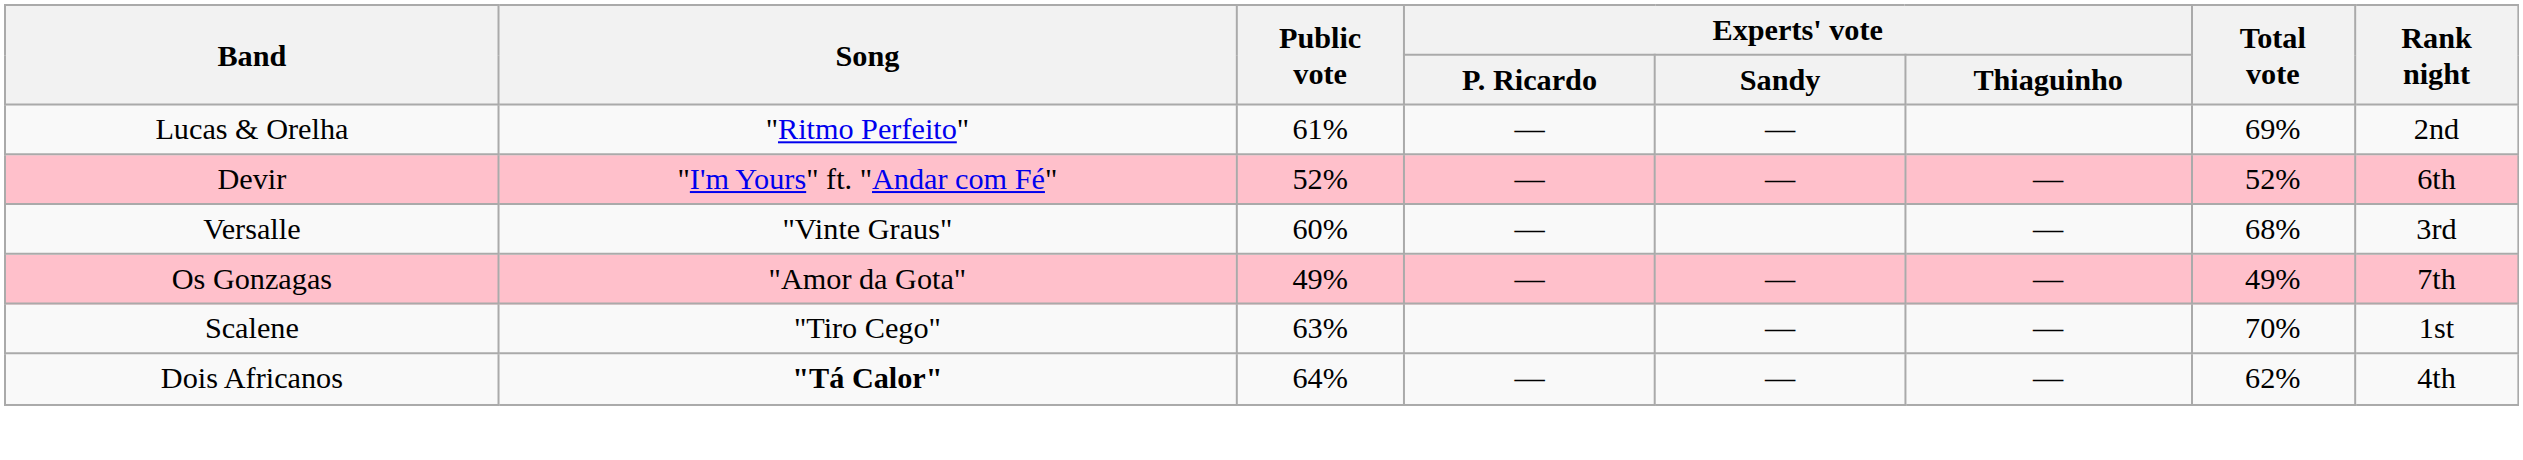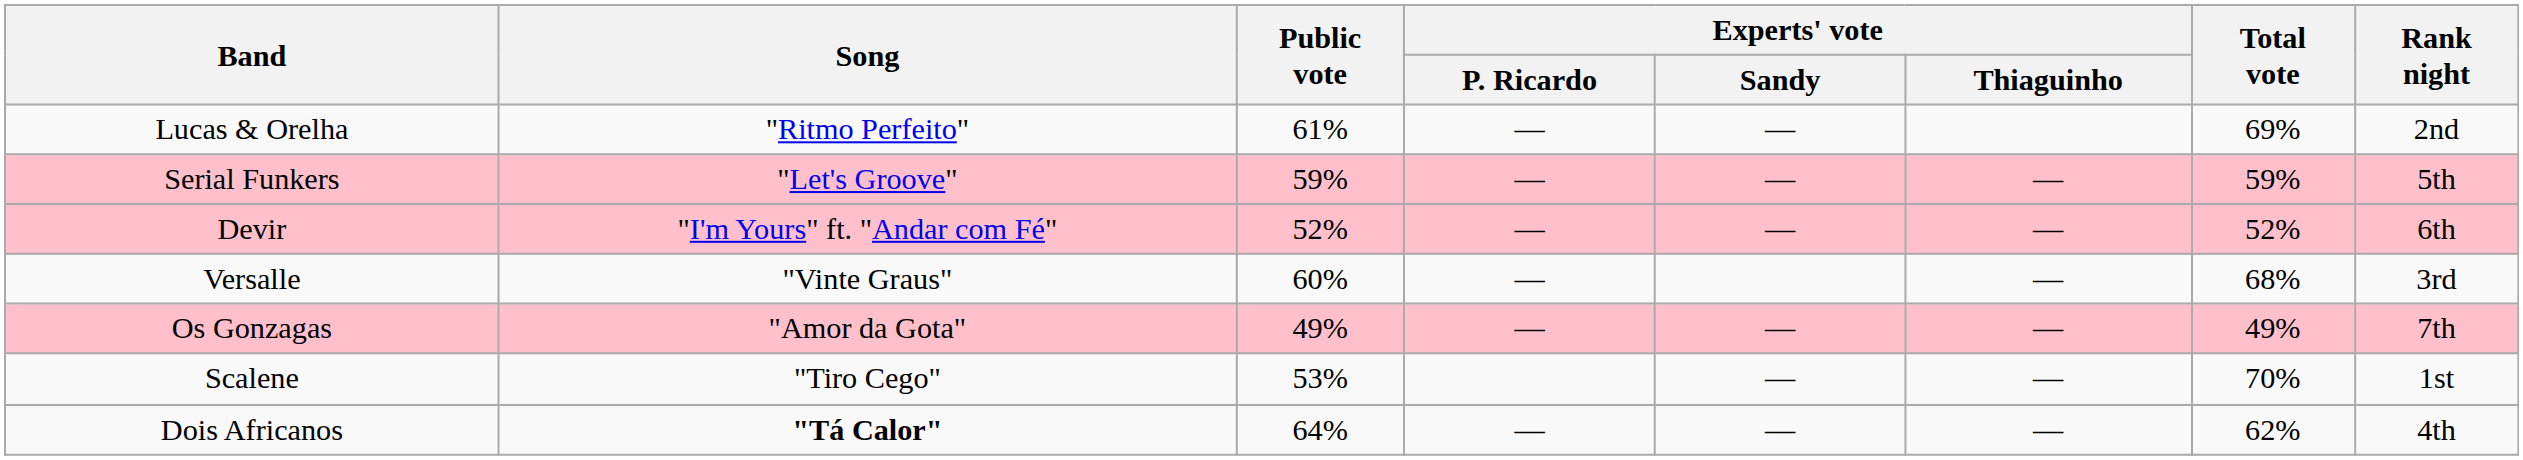+ row: Serial Funkers | "Let's Groove" | 59% | — | — | — | 59% | 5th
Scalene | Public vote: 63% -> 53%
